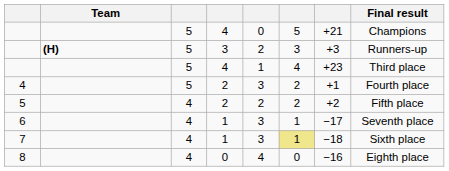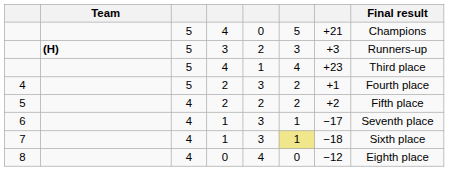8 | column 7: −16 -> −12
